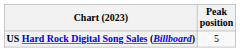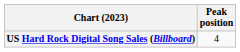US Hard Rock Digital Song Sales (Billboard) | Peak position: 5 -> 4
